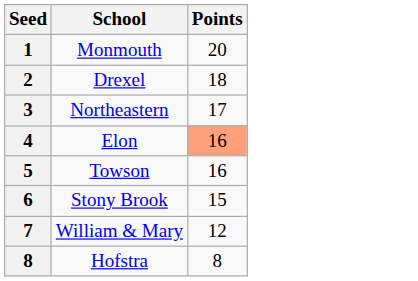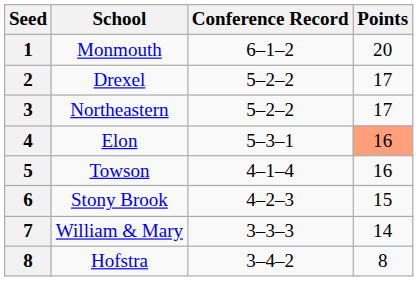+ column: Conference Record | 6–1–2 | 5–2–2 | 5–2–2 | 5–3–1 | 4–1–4 | 4–2–3 | 3–3–3 | 3–4–2
Drexel | Points: 18 -> 17
William & Mary | Points: 12 -> 14
